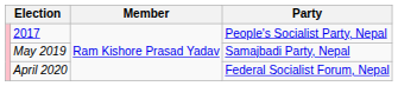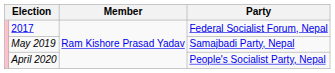2017 | Party: People's Socialist Party, Nepal -> Federal Socialist Forum, Nepal
April 2020 | Party: Federal Socialist Forum, Nepal -> People's Socialist Party, Nepal
